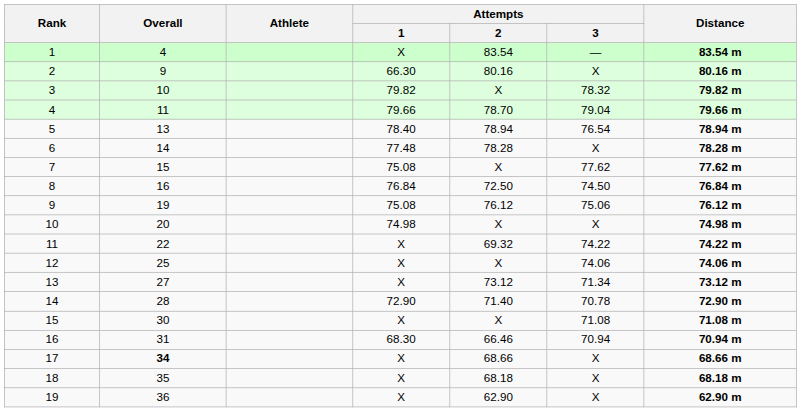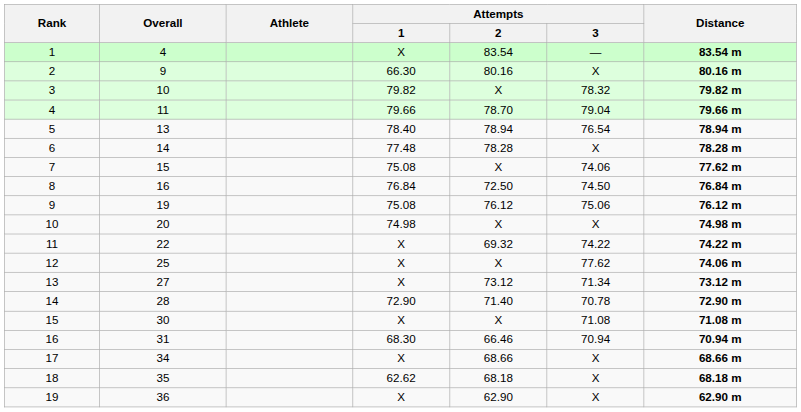7 | Attempts / 3: 77.62 -> 74.06
12 | Attempts / 3: 74.06 -> 77.62
17 | Overall: bold -> normal
18 | Attempts / 1: X -> 62.62
